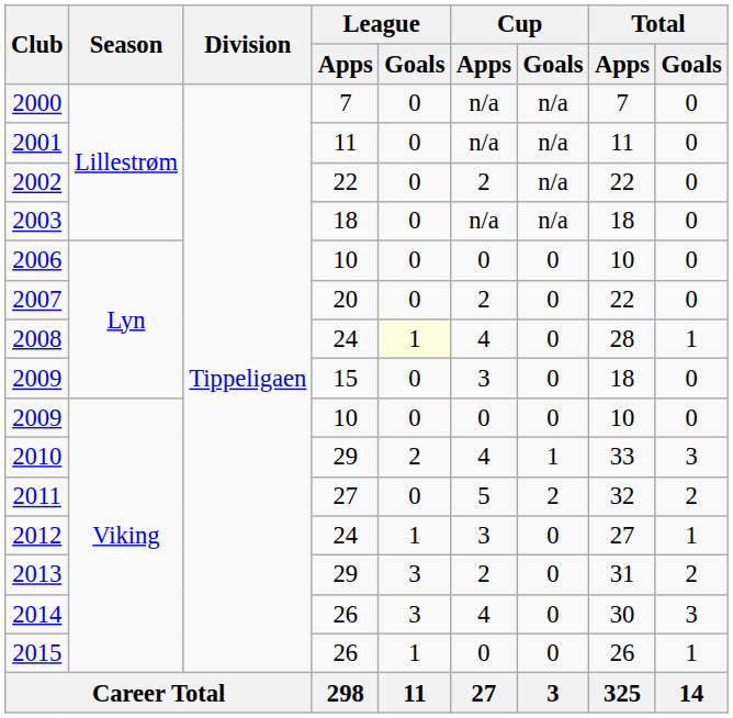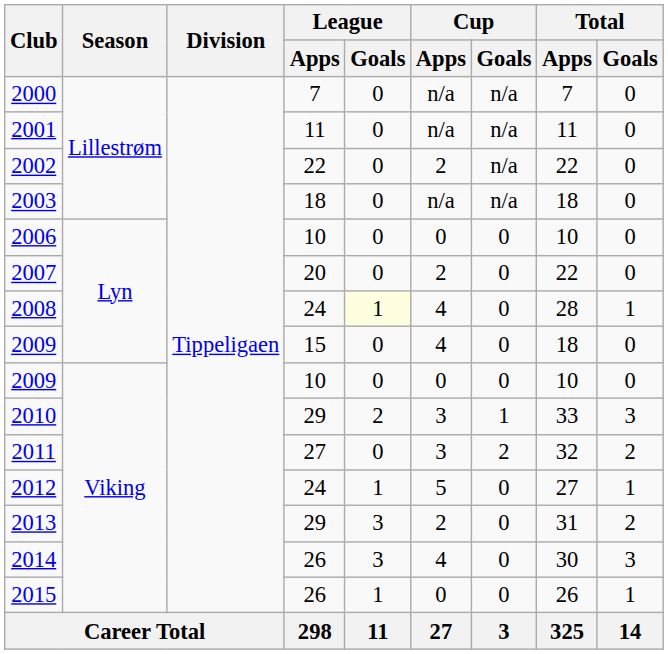2009 / 15 | Cup / Apps: 3 -> 4
2010 | Cup / Apps: 4 -> 3
2011 | Cup / Apps: 5 -> 3
2012 | Cup / Apps: 3 -> 5
